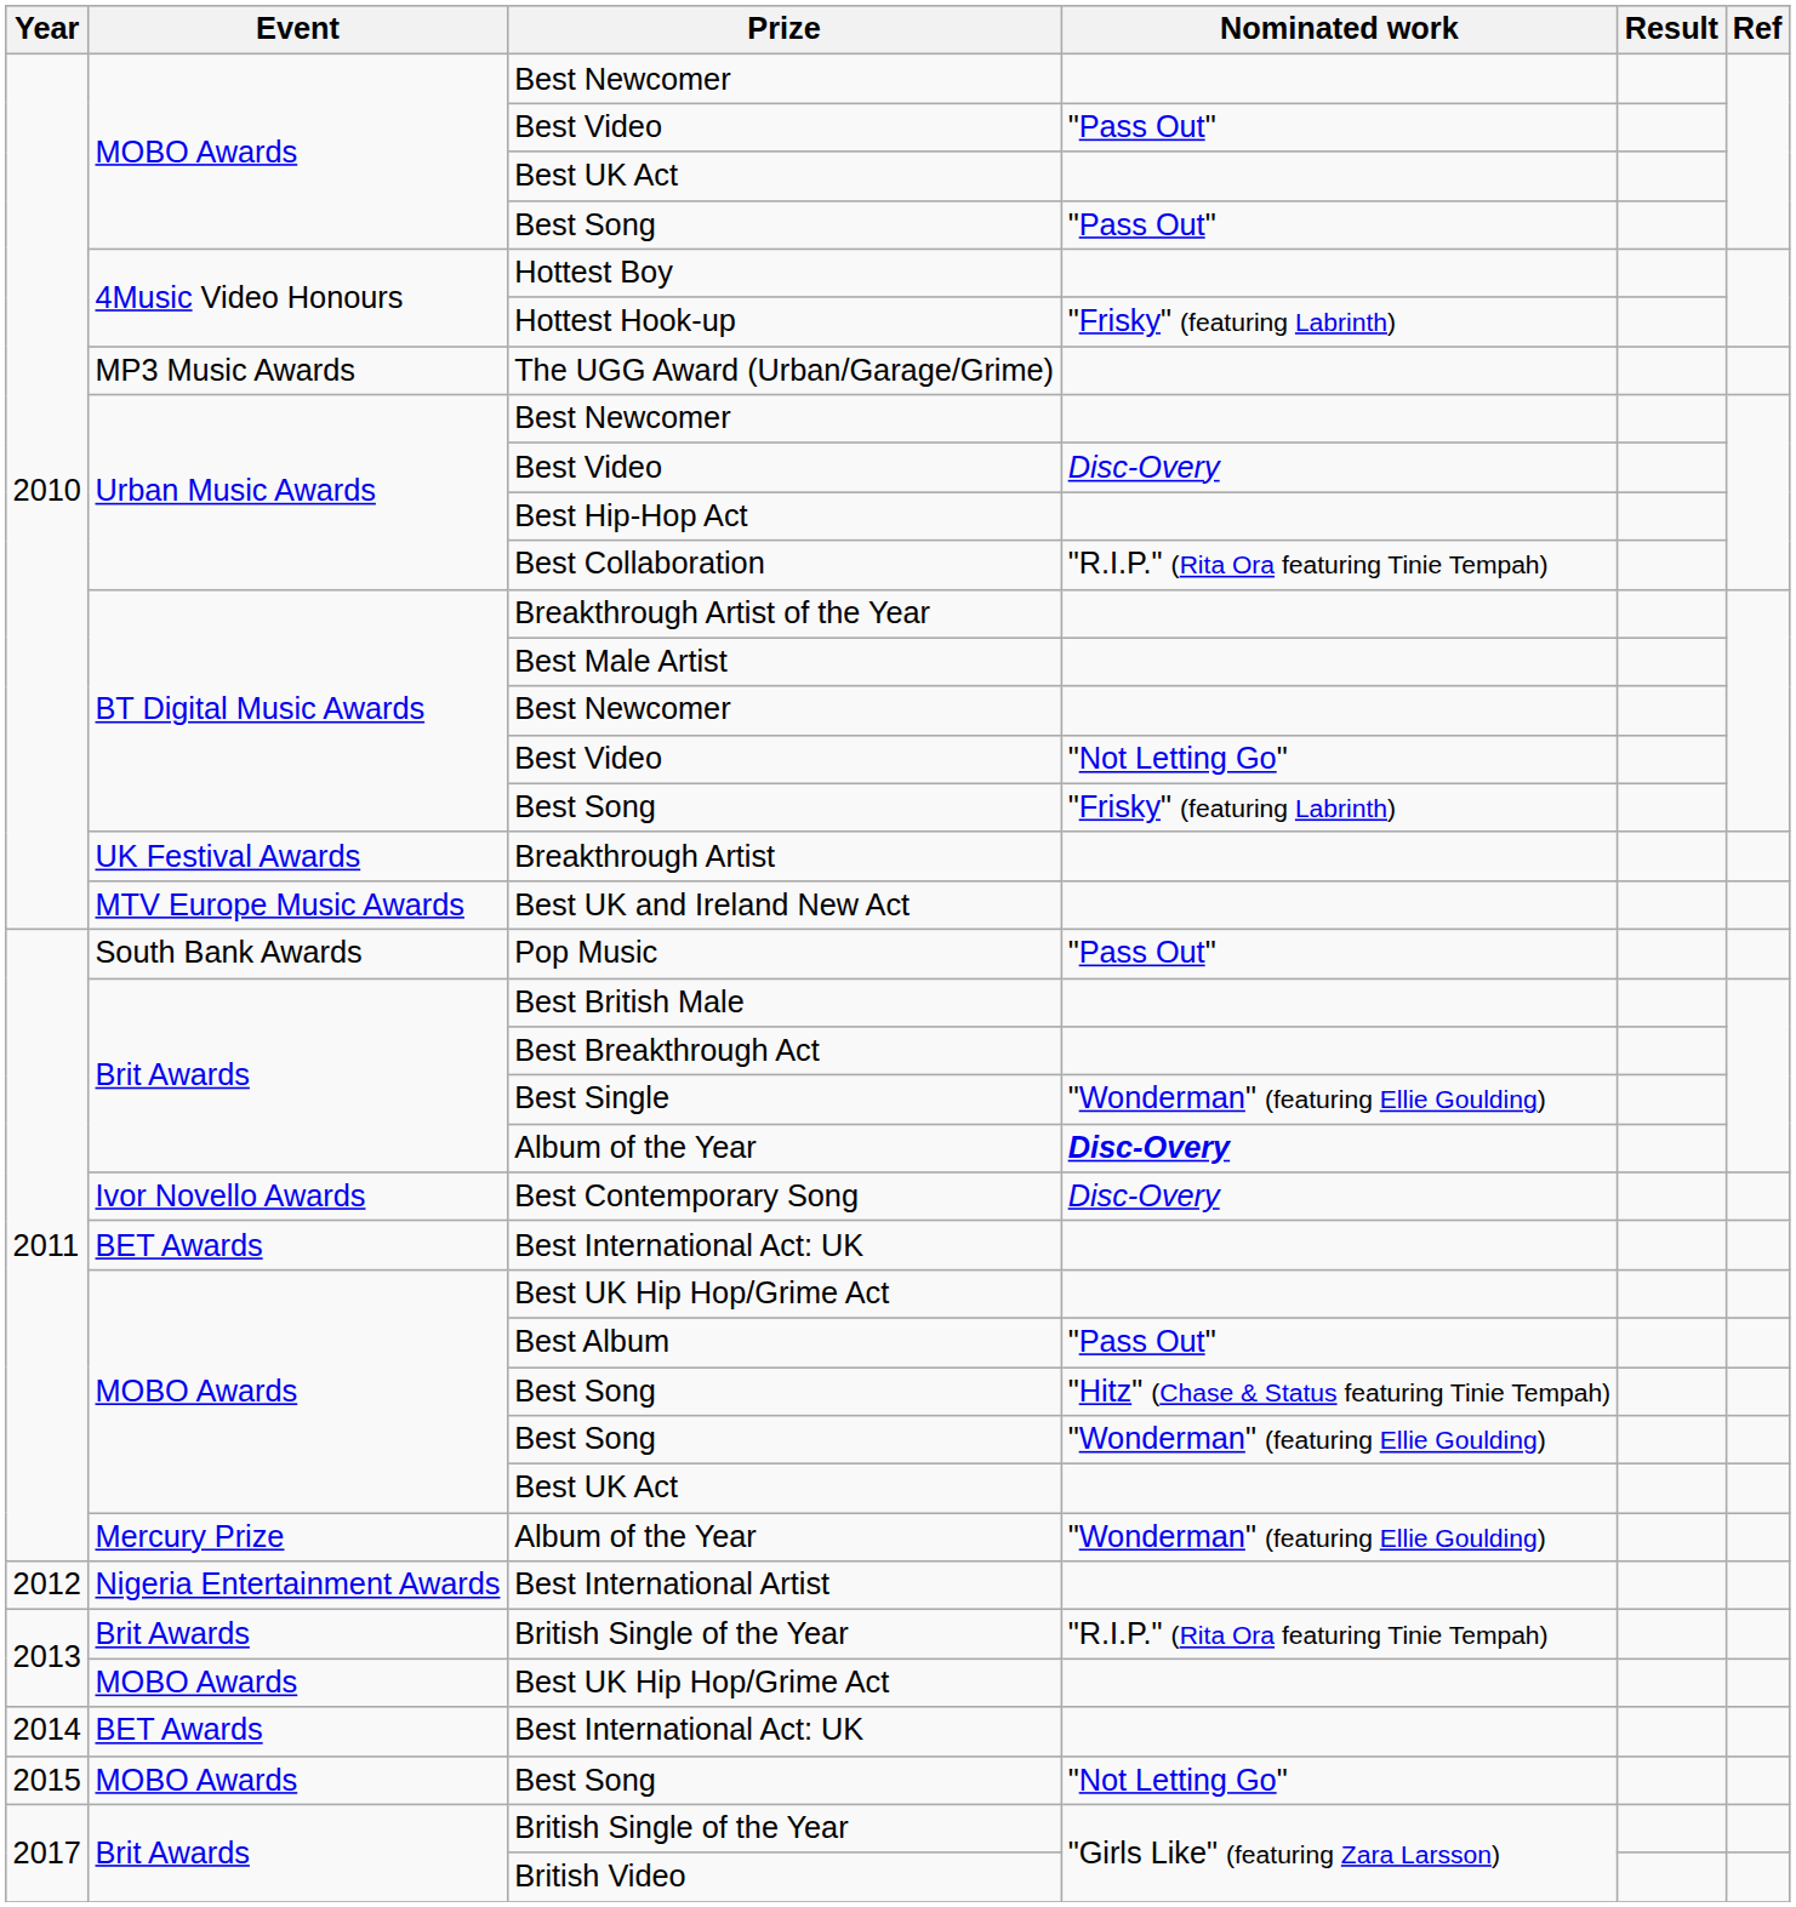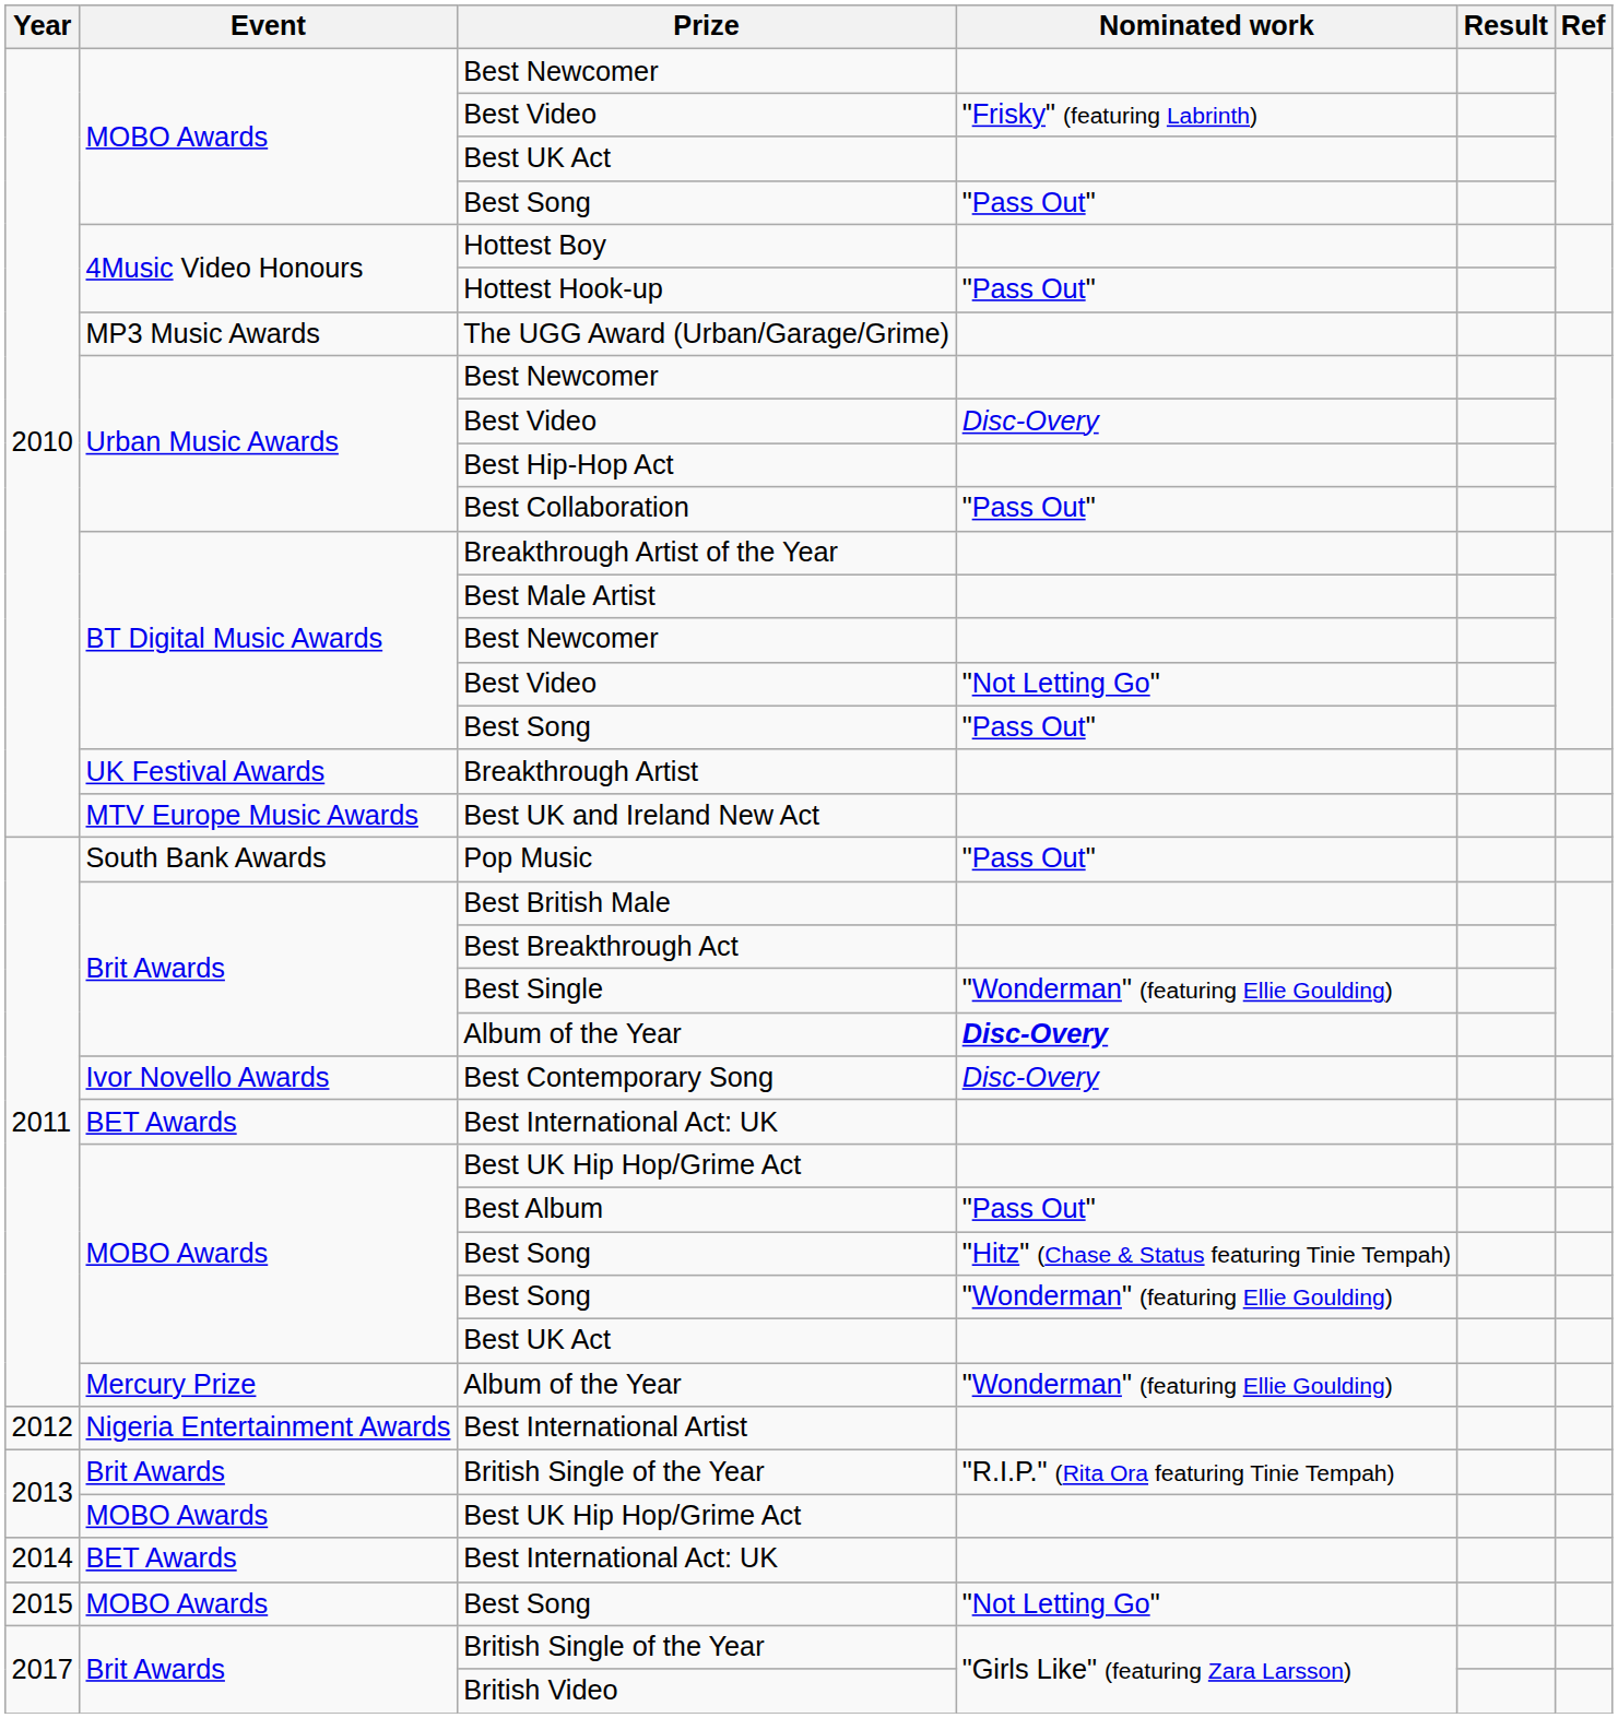MOBO Awards / Best Video | Nominated work: "Pass Out" -> "Frisky" (featuring Labrinth)
Hottest Hook-up | Nominated work: "Frisky" (featuring Labrinth) -> "Pass Out"
Best Collaboration | Nominated work: "R.I.P." (Rita Ora featuring Tinie Tempah) -> "Pass Out"
BT Digital Music Awards / Best Song | Nominated work: "Frisky" (featuring Labrinth) -> "Pass Out"
